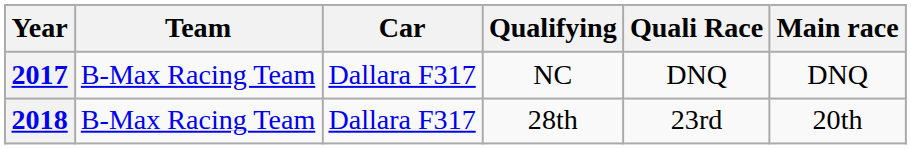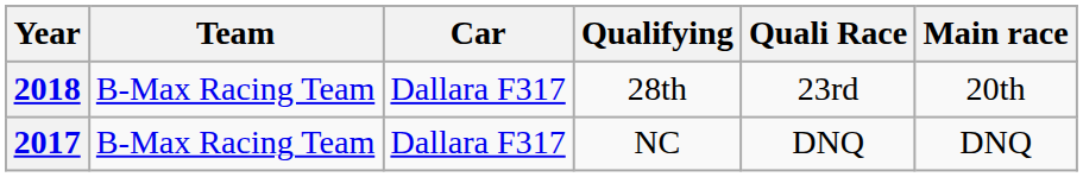rows swapped: 2017 <-> 2018
